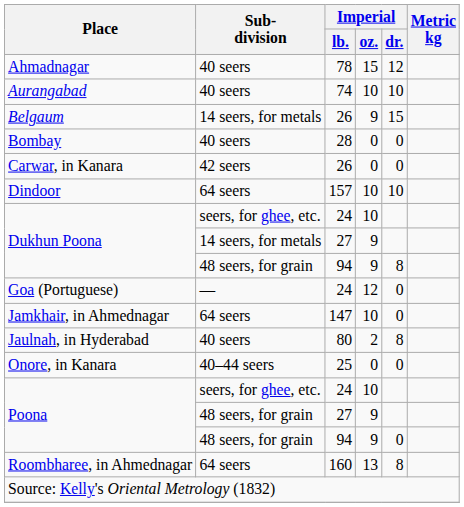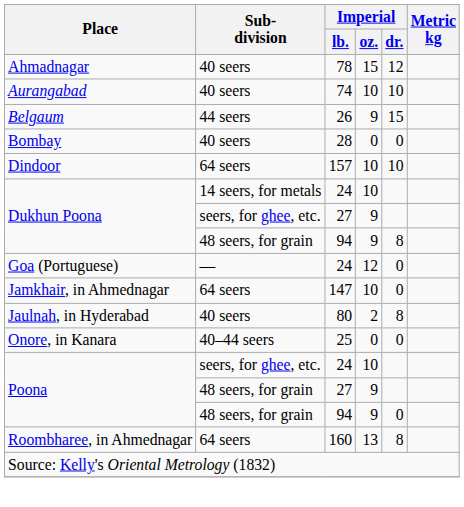Belgaum | Sub- division: 14 seers, for metals -> 44 seers
- row: Carwar, in Kanara | 42 seers | 26 | 0 | 0
Dukhun Poona / 24 | Sub- division: seers, for ghee, etc. -> 14 seers, for metals
Dukhun Poona / 27 | Sub- division: 14 seers, for metals -> seers, for ghee, etc.
